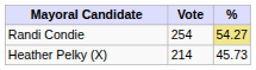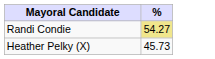- column: Vote | 254 | 214
